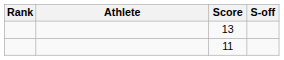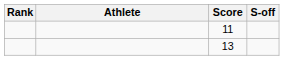rows swapped: 13 <-> 11
